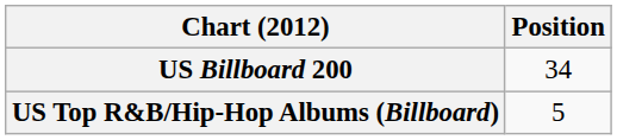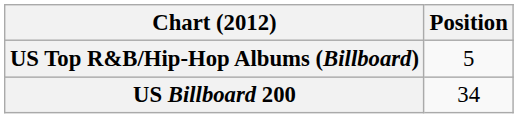rows swapped: US Billboard 200 <-> US Top R&B/Hip-Hop Albums (Billboard)
